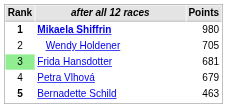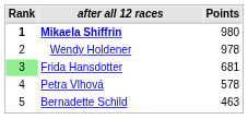Wendy Holdener | Points: 705 -> 978
Petra Vlhová | Points: 679 -> 578
Bernadette Schild | Rank: bold -> normal
